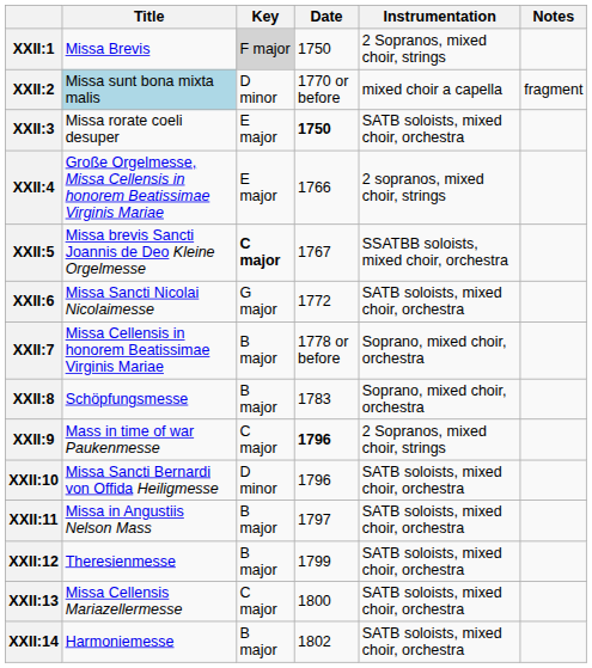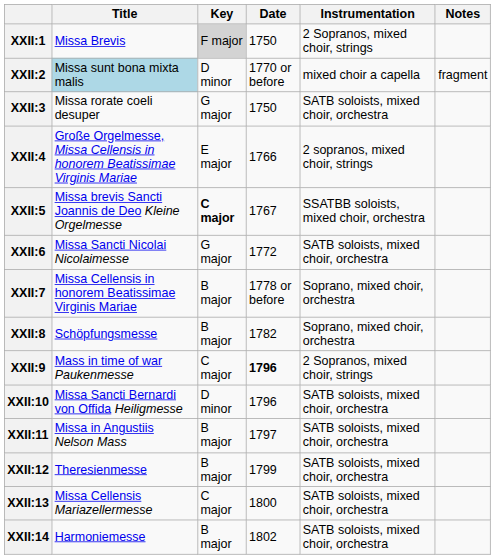XXII:3 | Key: E major -> G major
XXII:3 | Date: bold -> normal
XXII:8 | Date: 1783 -> 1782
